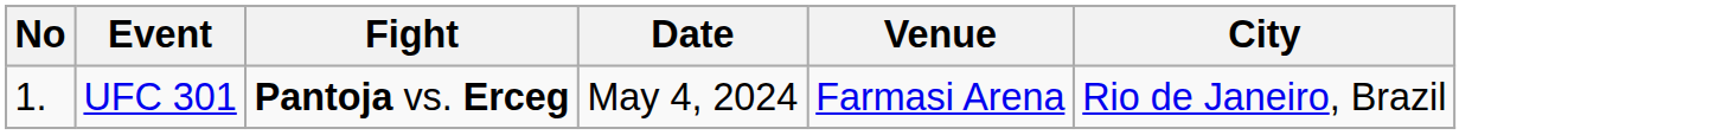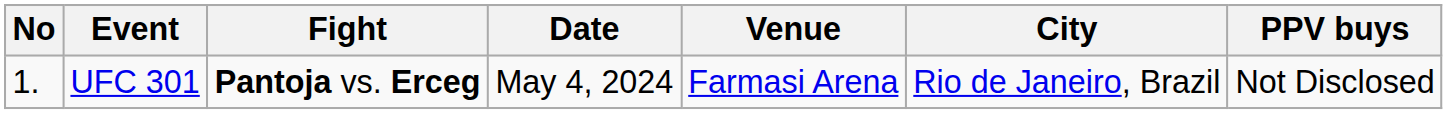+ column: PPV buys | Not Disclosed
